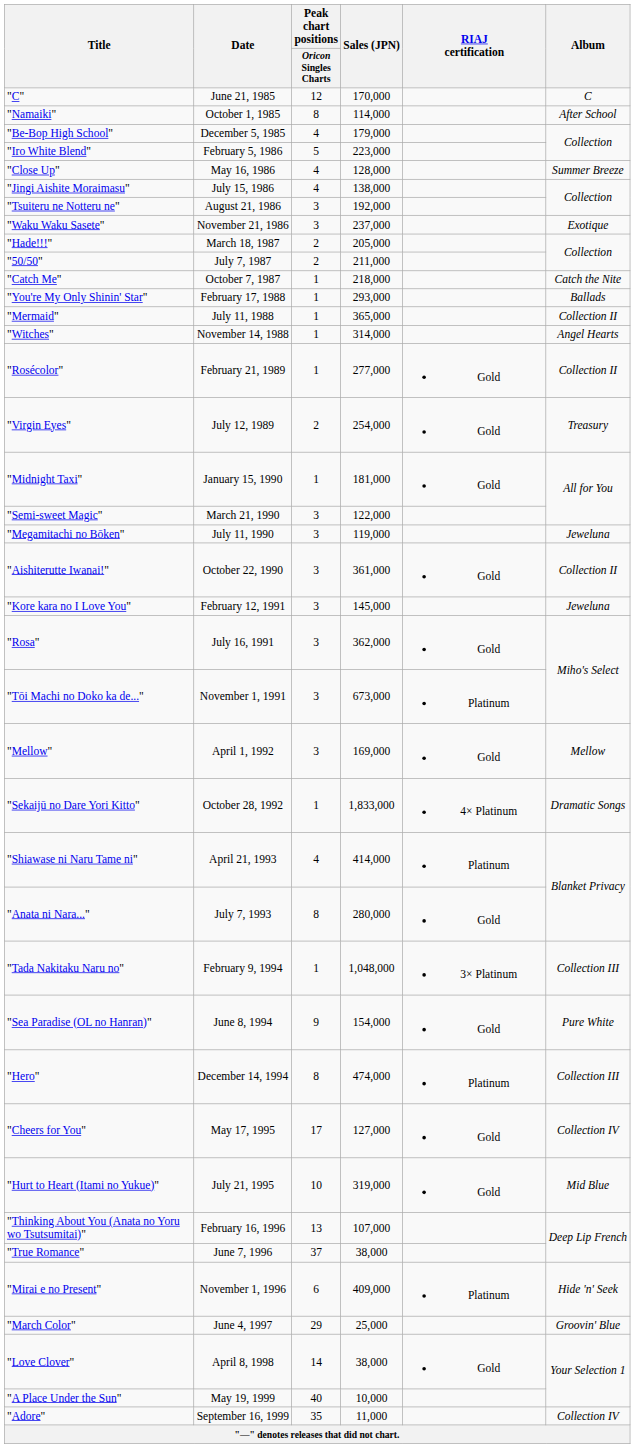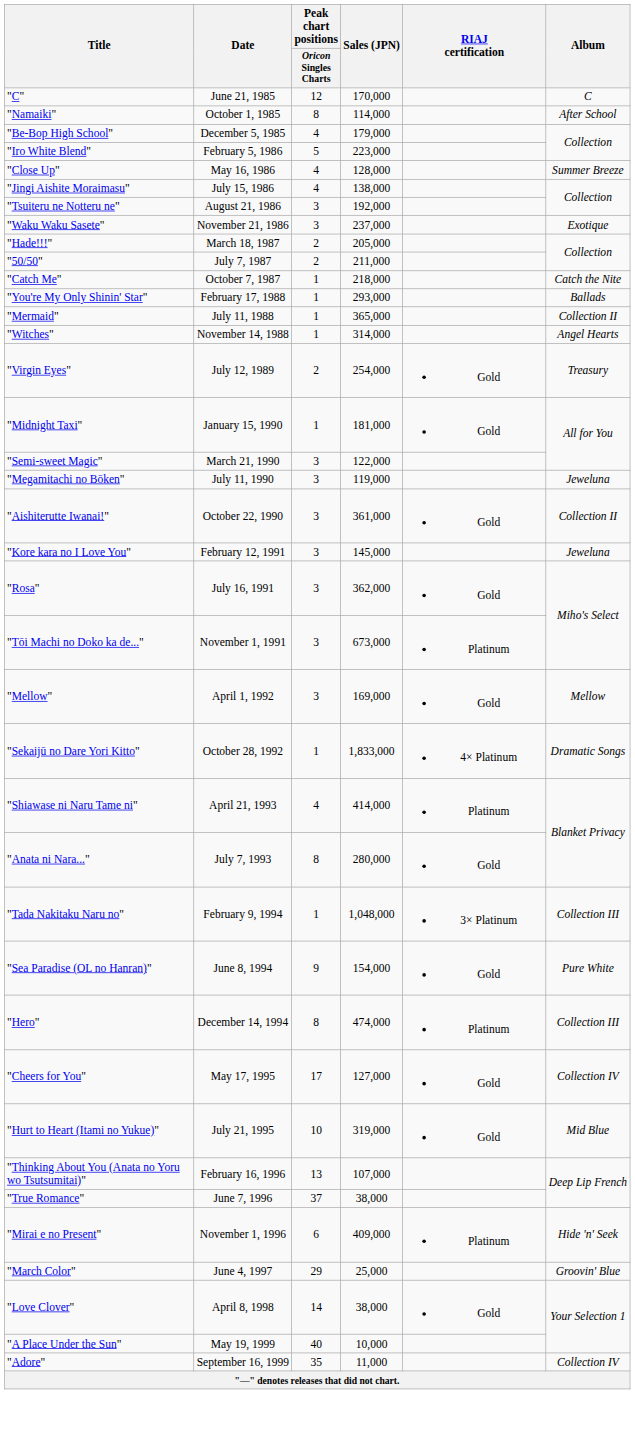- row: "Rosécolor" | February 21, 1989 | 1 | 277,000 | Gold | Collection II
